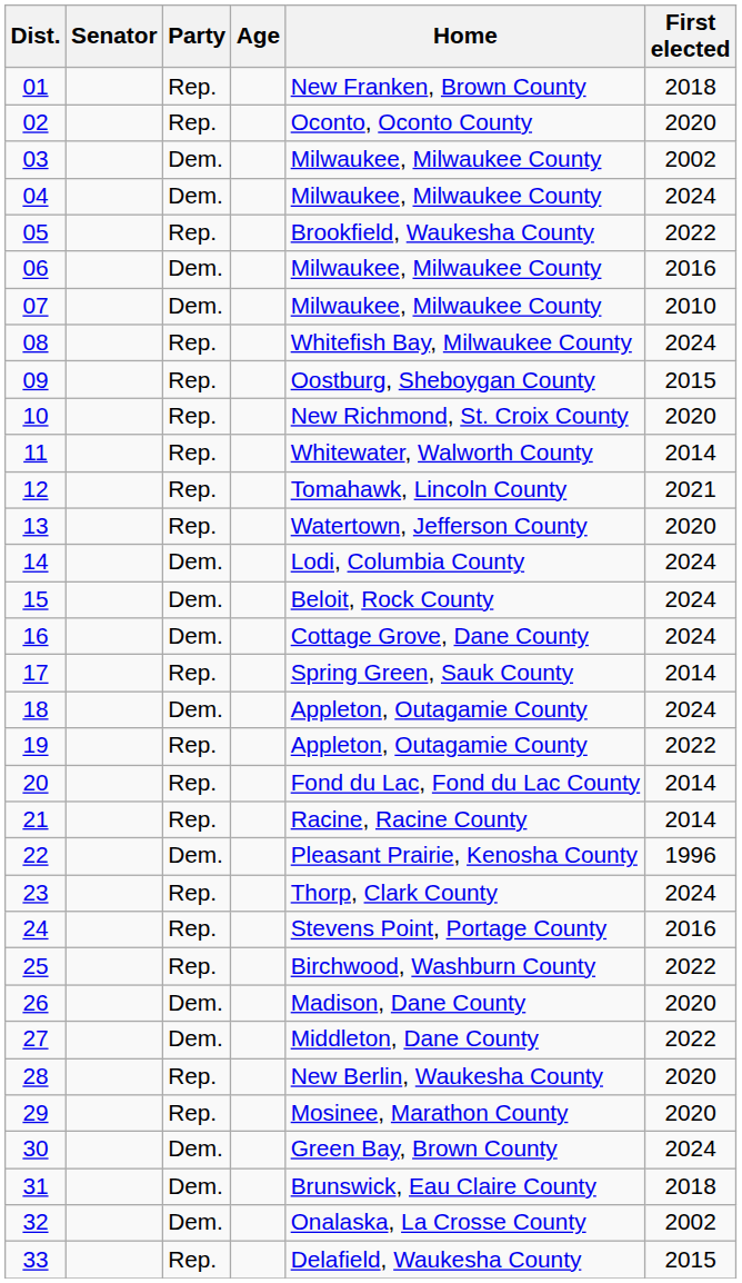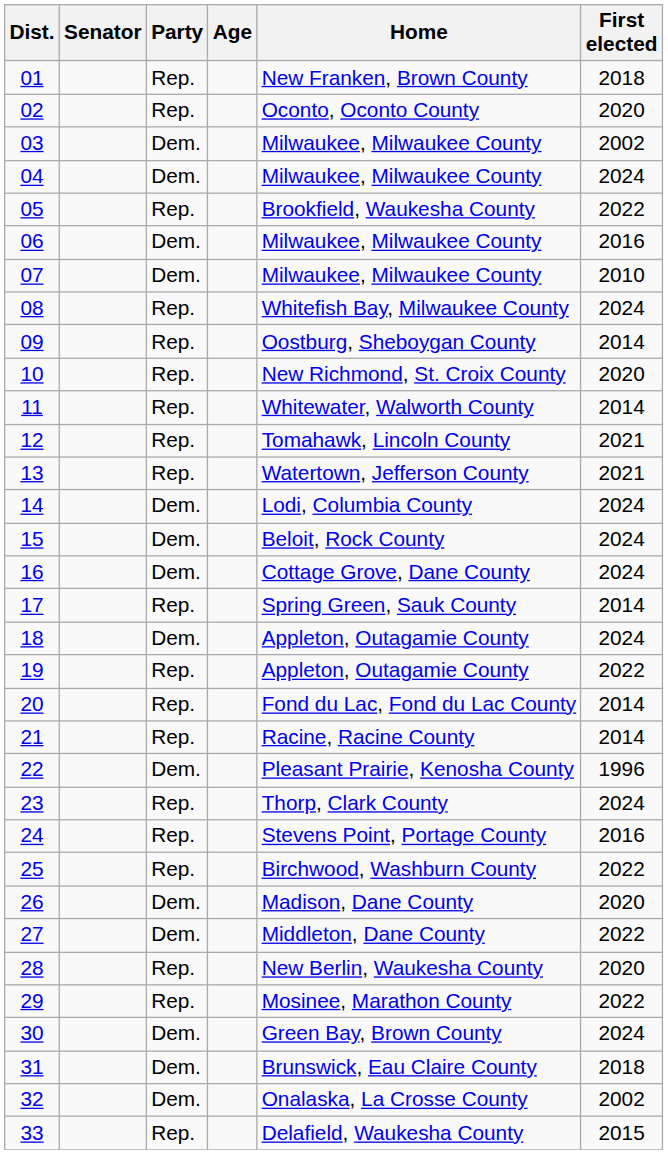09 | First elected: 2015 -> 2014
13 | First elected: 2020 -> 2021
29 | First elected: 2020 -> 2022
